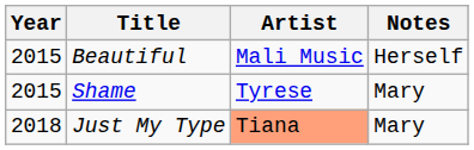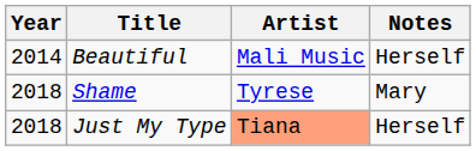Beautiful | Year: 2015 -> 2014
Shame | Year: 2015 -> 2018
Just My Type | Notes: Mary -> Herself
